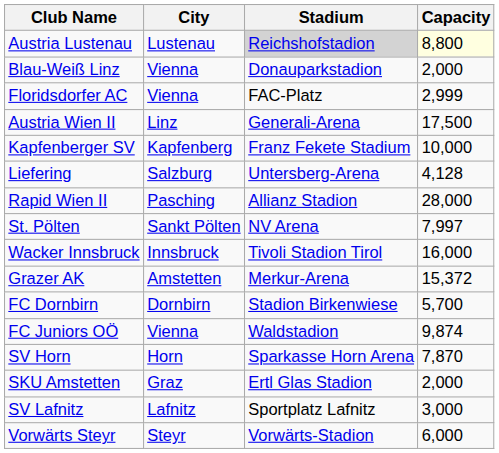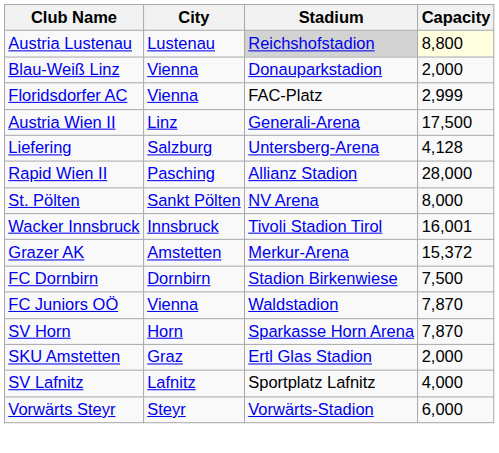- row: Kapfenberger SV | Kapfenberg | Franz Fekete Stadium | 10,000
St. Pölten | Capacity: 7,997 -> 8,000
Wacker Innsbruck | Capacity: 16,000 -> 16,001
FC Dornbirn | Capacity: 5,700 -> 7,500
FC Juniors OÖ | Capacity: 9,874 -> 7,870
SV Lafnitz | Capacity: 3,000 -> 4,000
